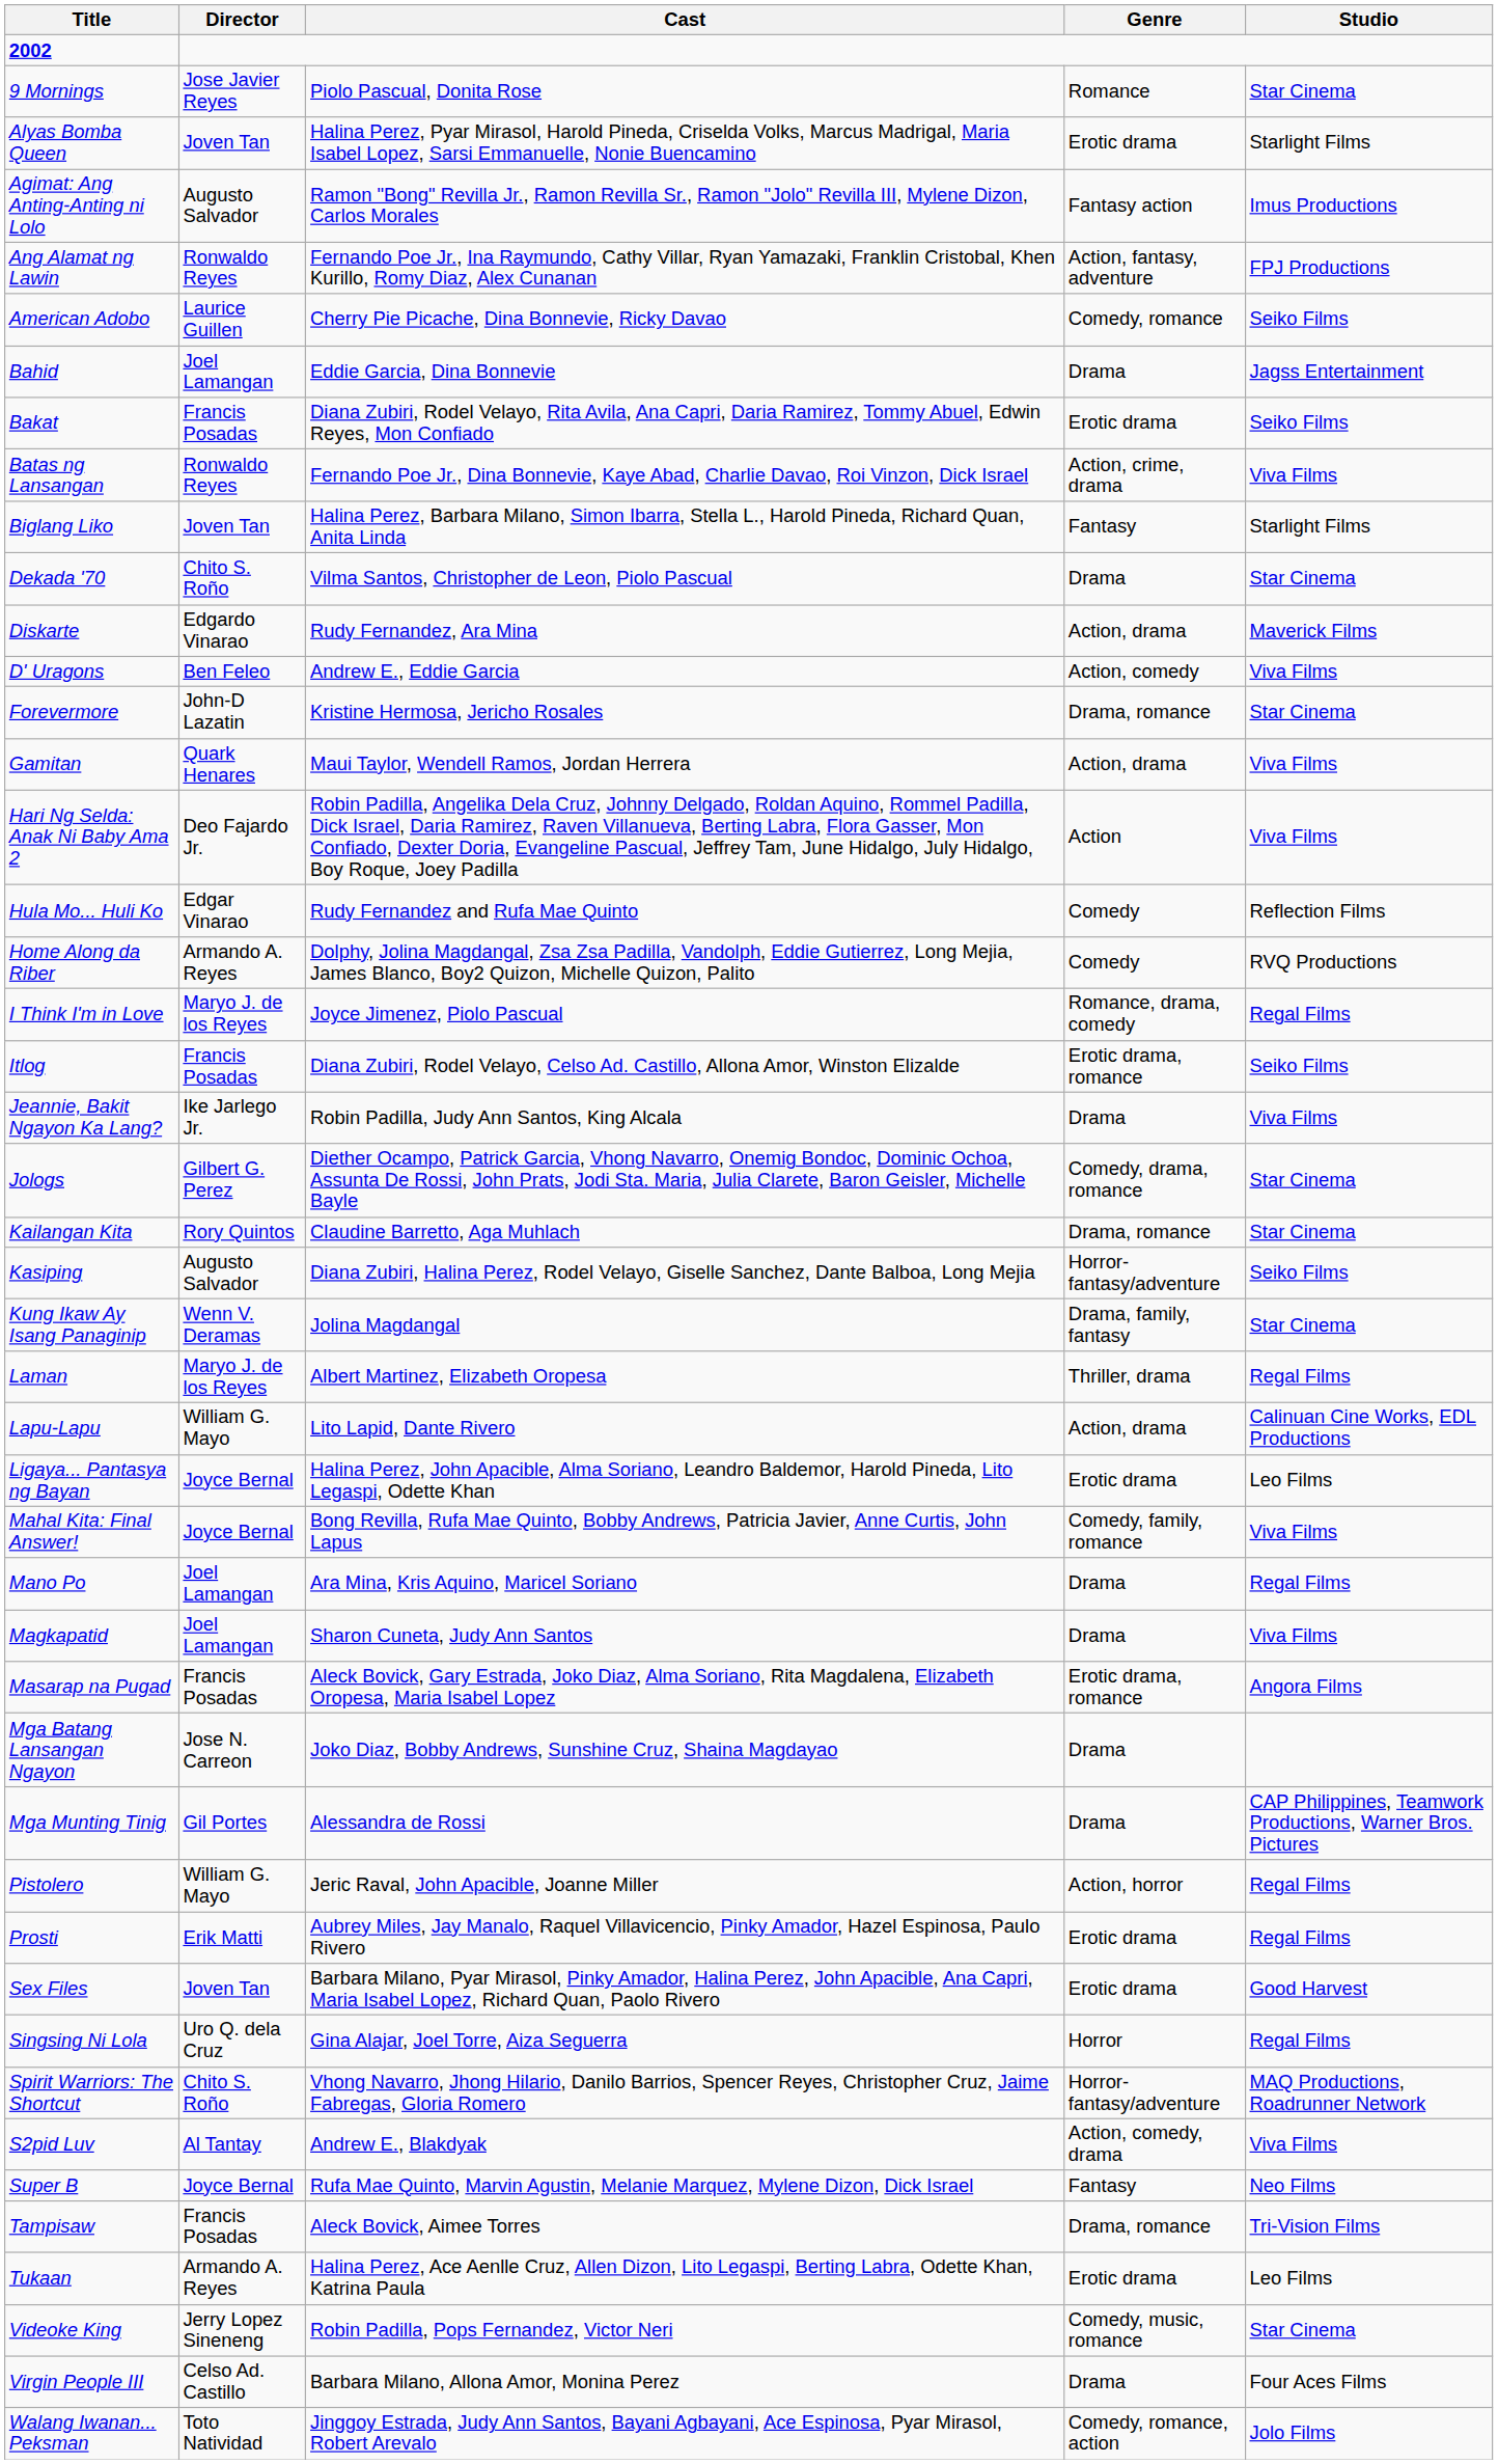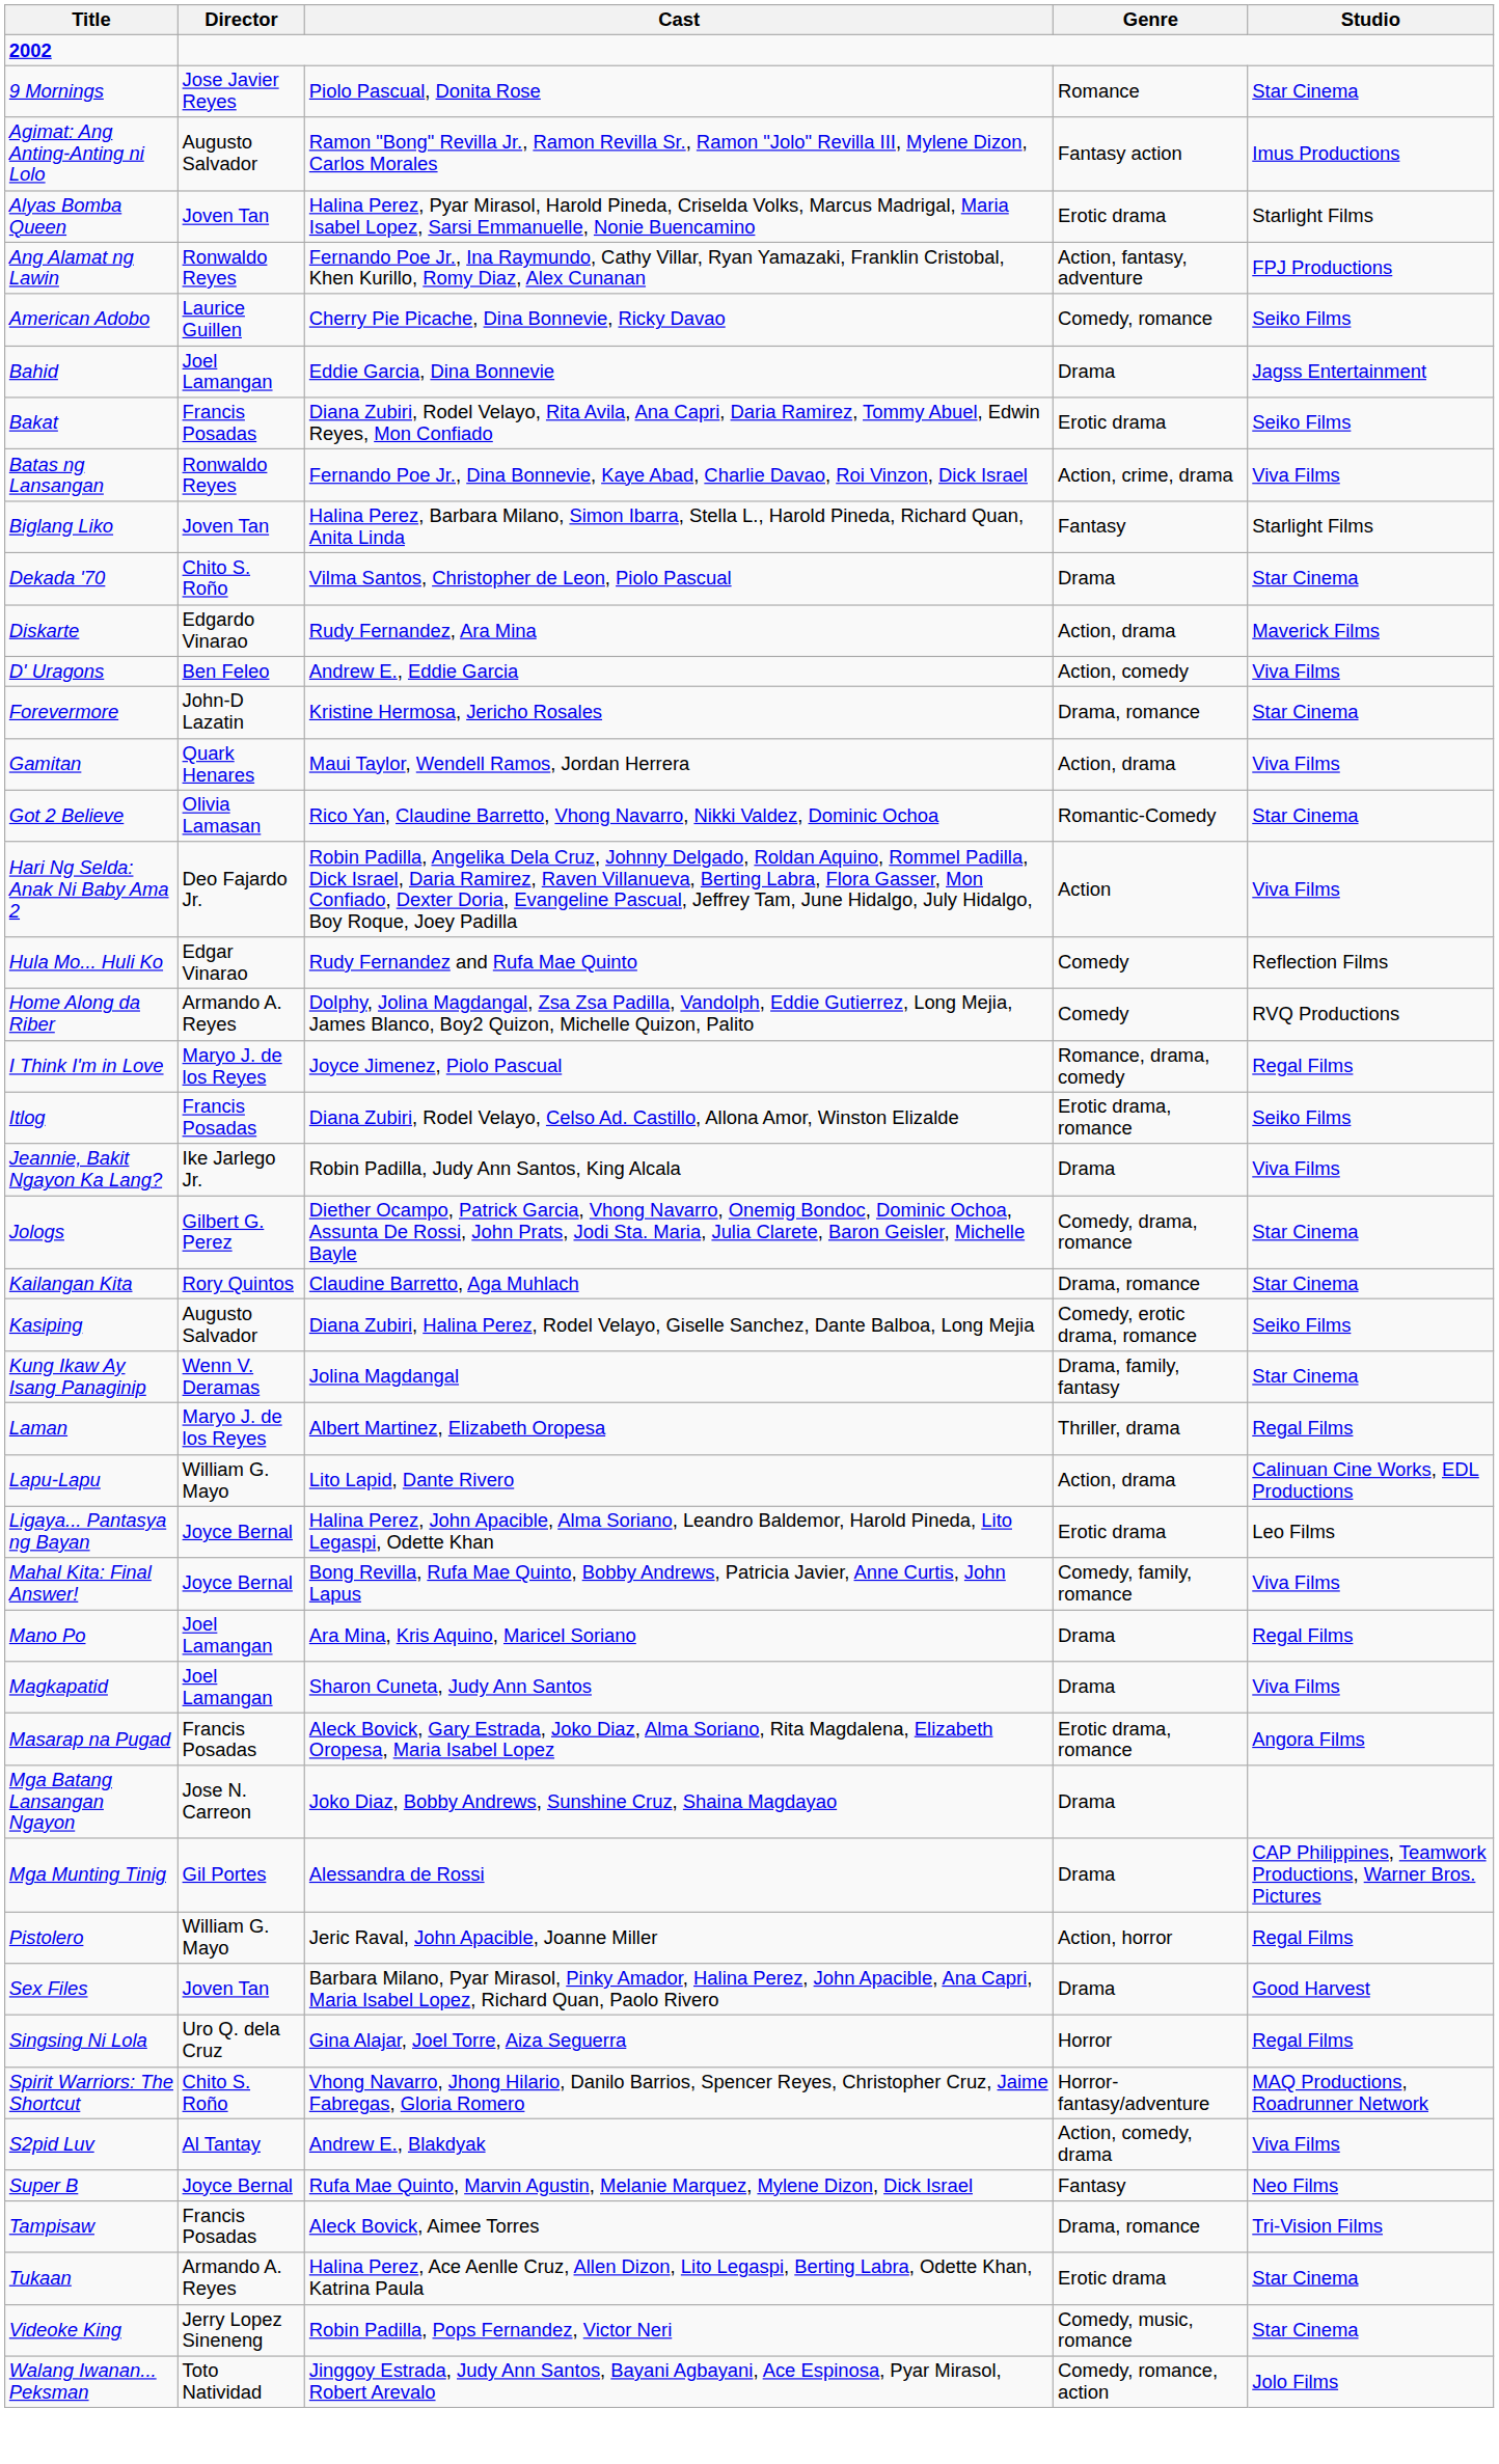rows swapped: Agimat: Ang Anting-Anting ni Lolo <-> Alyas Bomba Queen
+ row: Got 2 Believe | Olivia Lamasan | Rico Yan, Claudine Barretto, Vhong Navarro, Nikki Valdez, Dominic Ochoa | Romantic-Comedy | Star Cinema
Kasiping | Genre: Horror-fantasy/adventure -> Comedy, erotic drama, romance
- row: Prosti | Erik Matti | Aubrey Miles, Jay Manalo, Raquel Villavicencio, Pinky Amador, Hazel Espinosa, Paulo Rivero | Erotic drama | Regal Films
Sex Files | Genre: Erotic drama -> Drama
Tukaan | Studio: Leo Films -> Star Cinema
- row: Virgin People III | Celso Ad. Castillo | Barbara Milano, Allona Amor, Monina Perez | Drama | Four Aces Films
